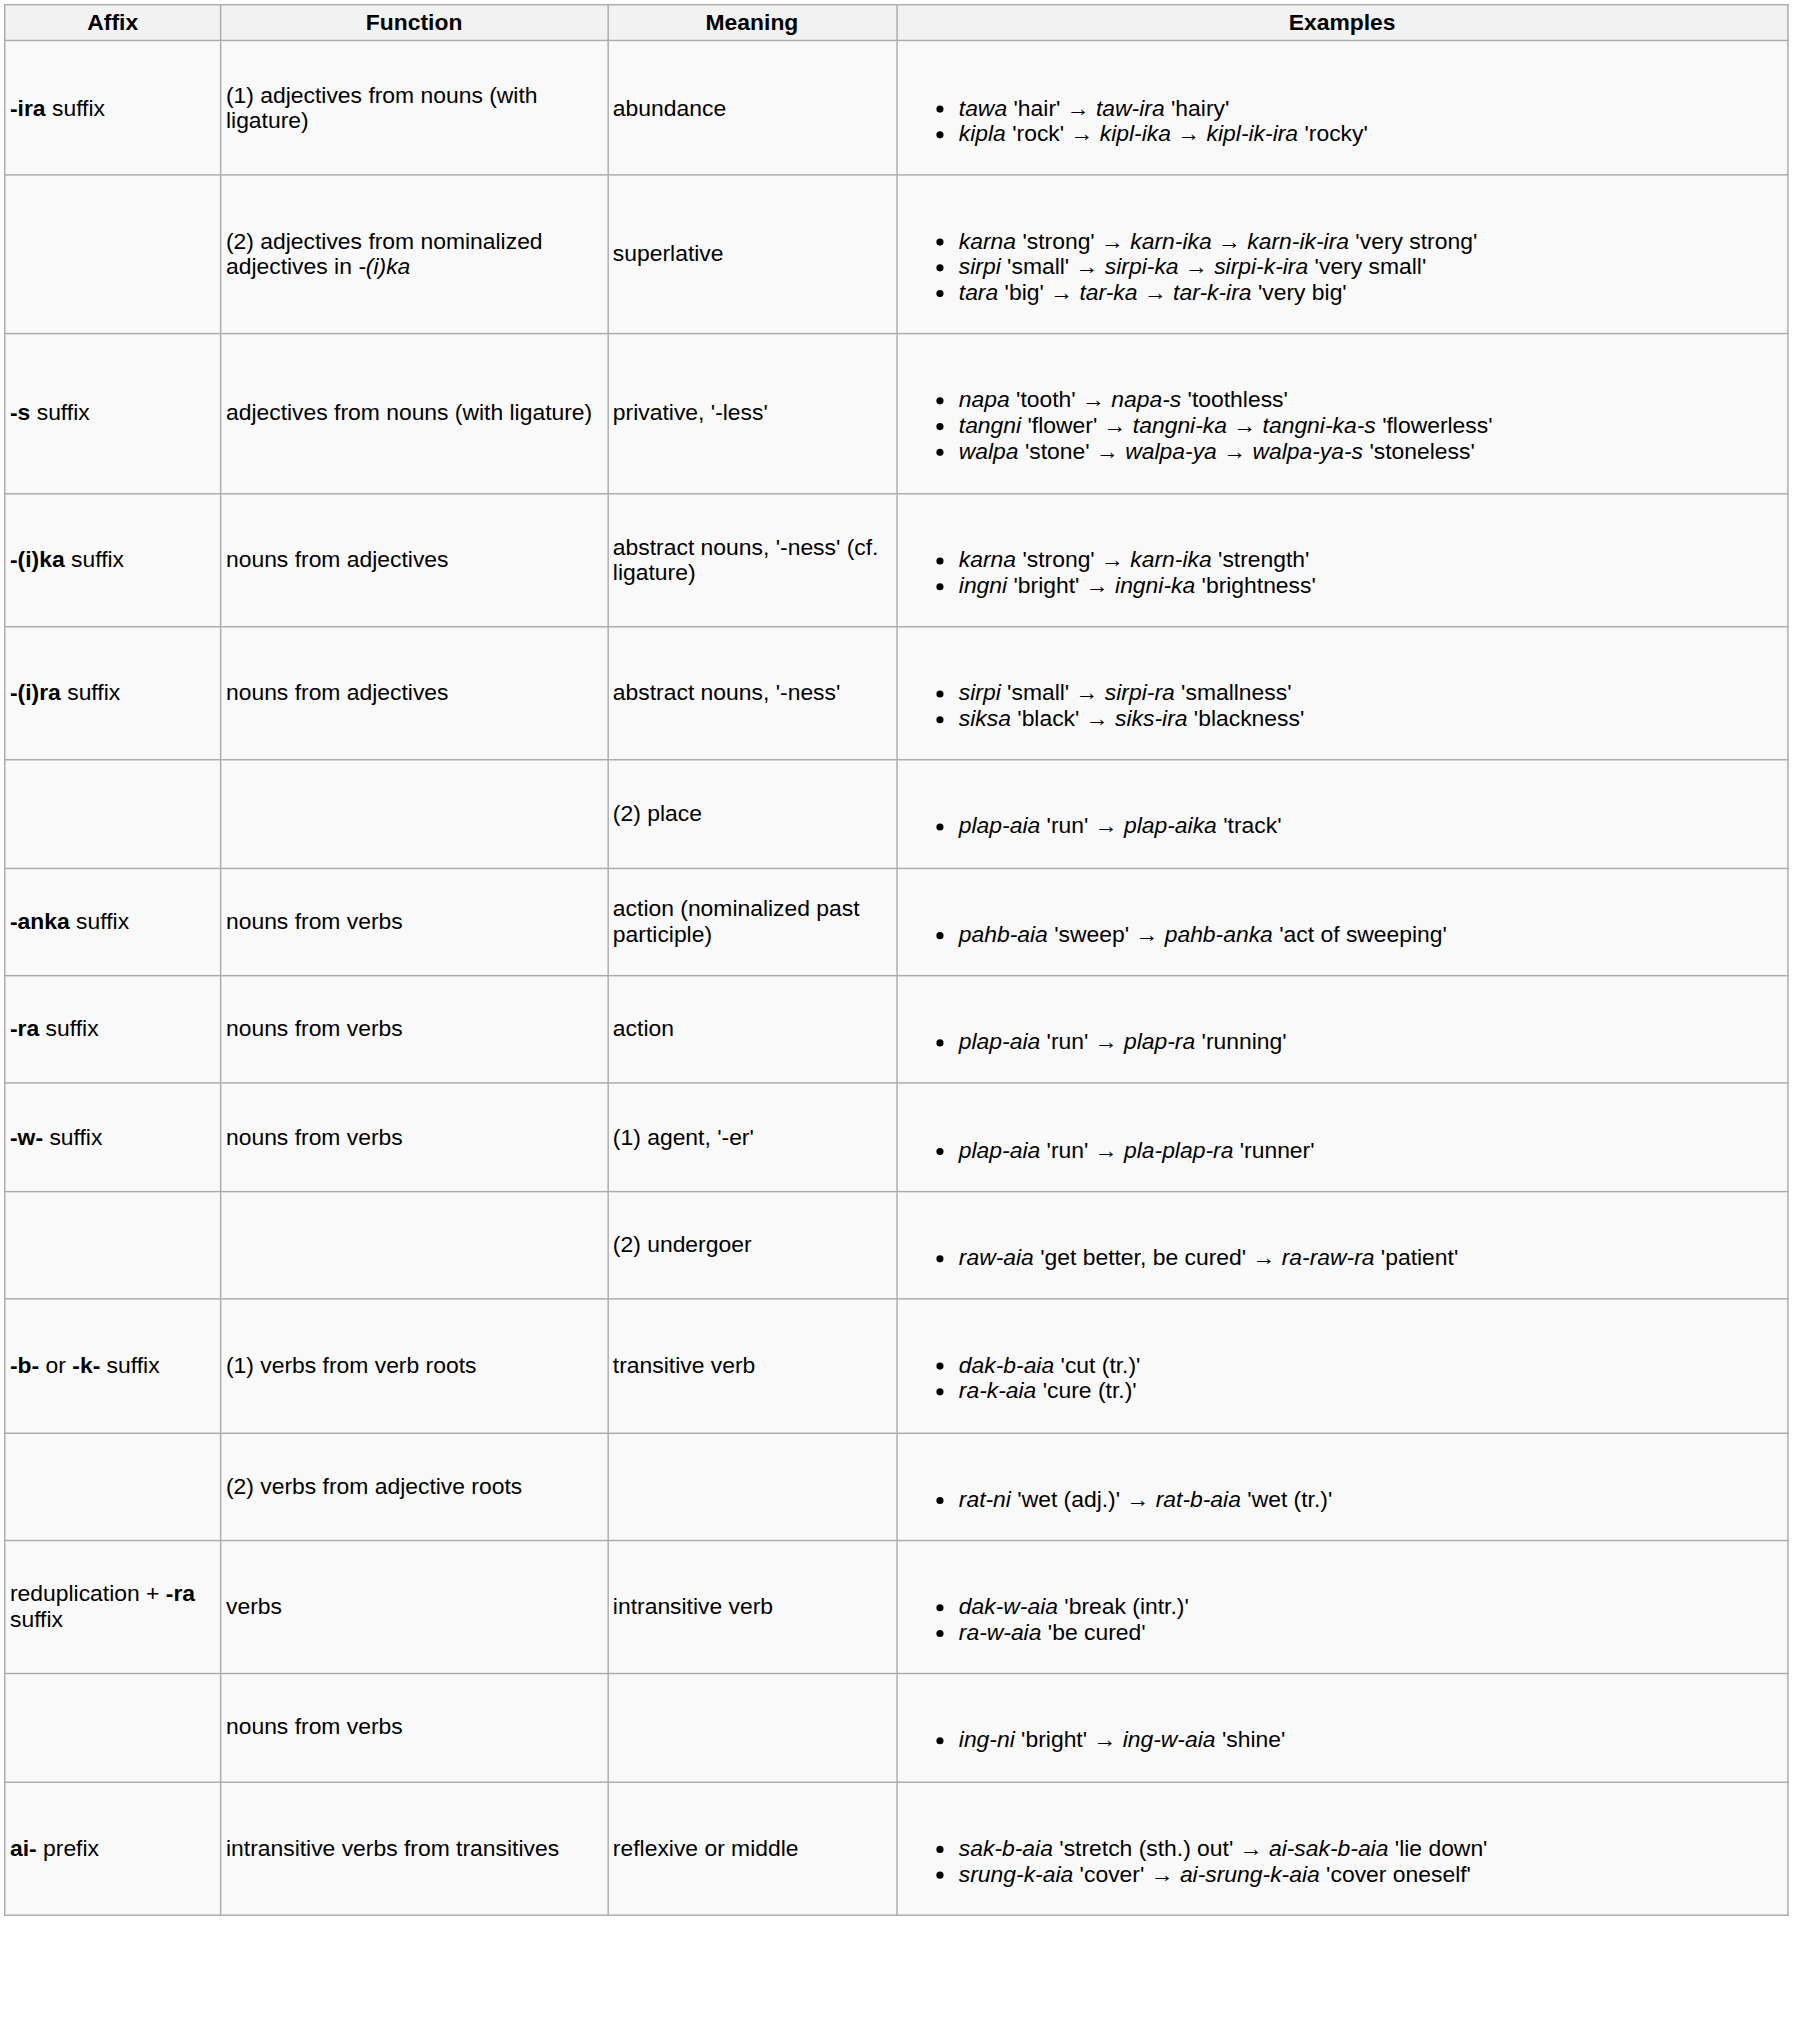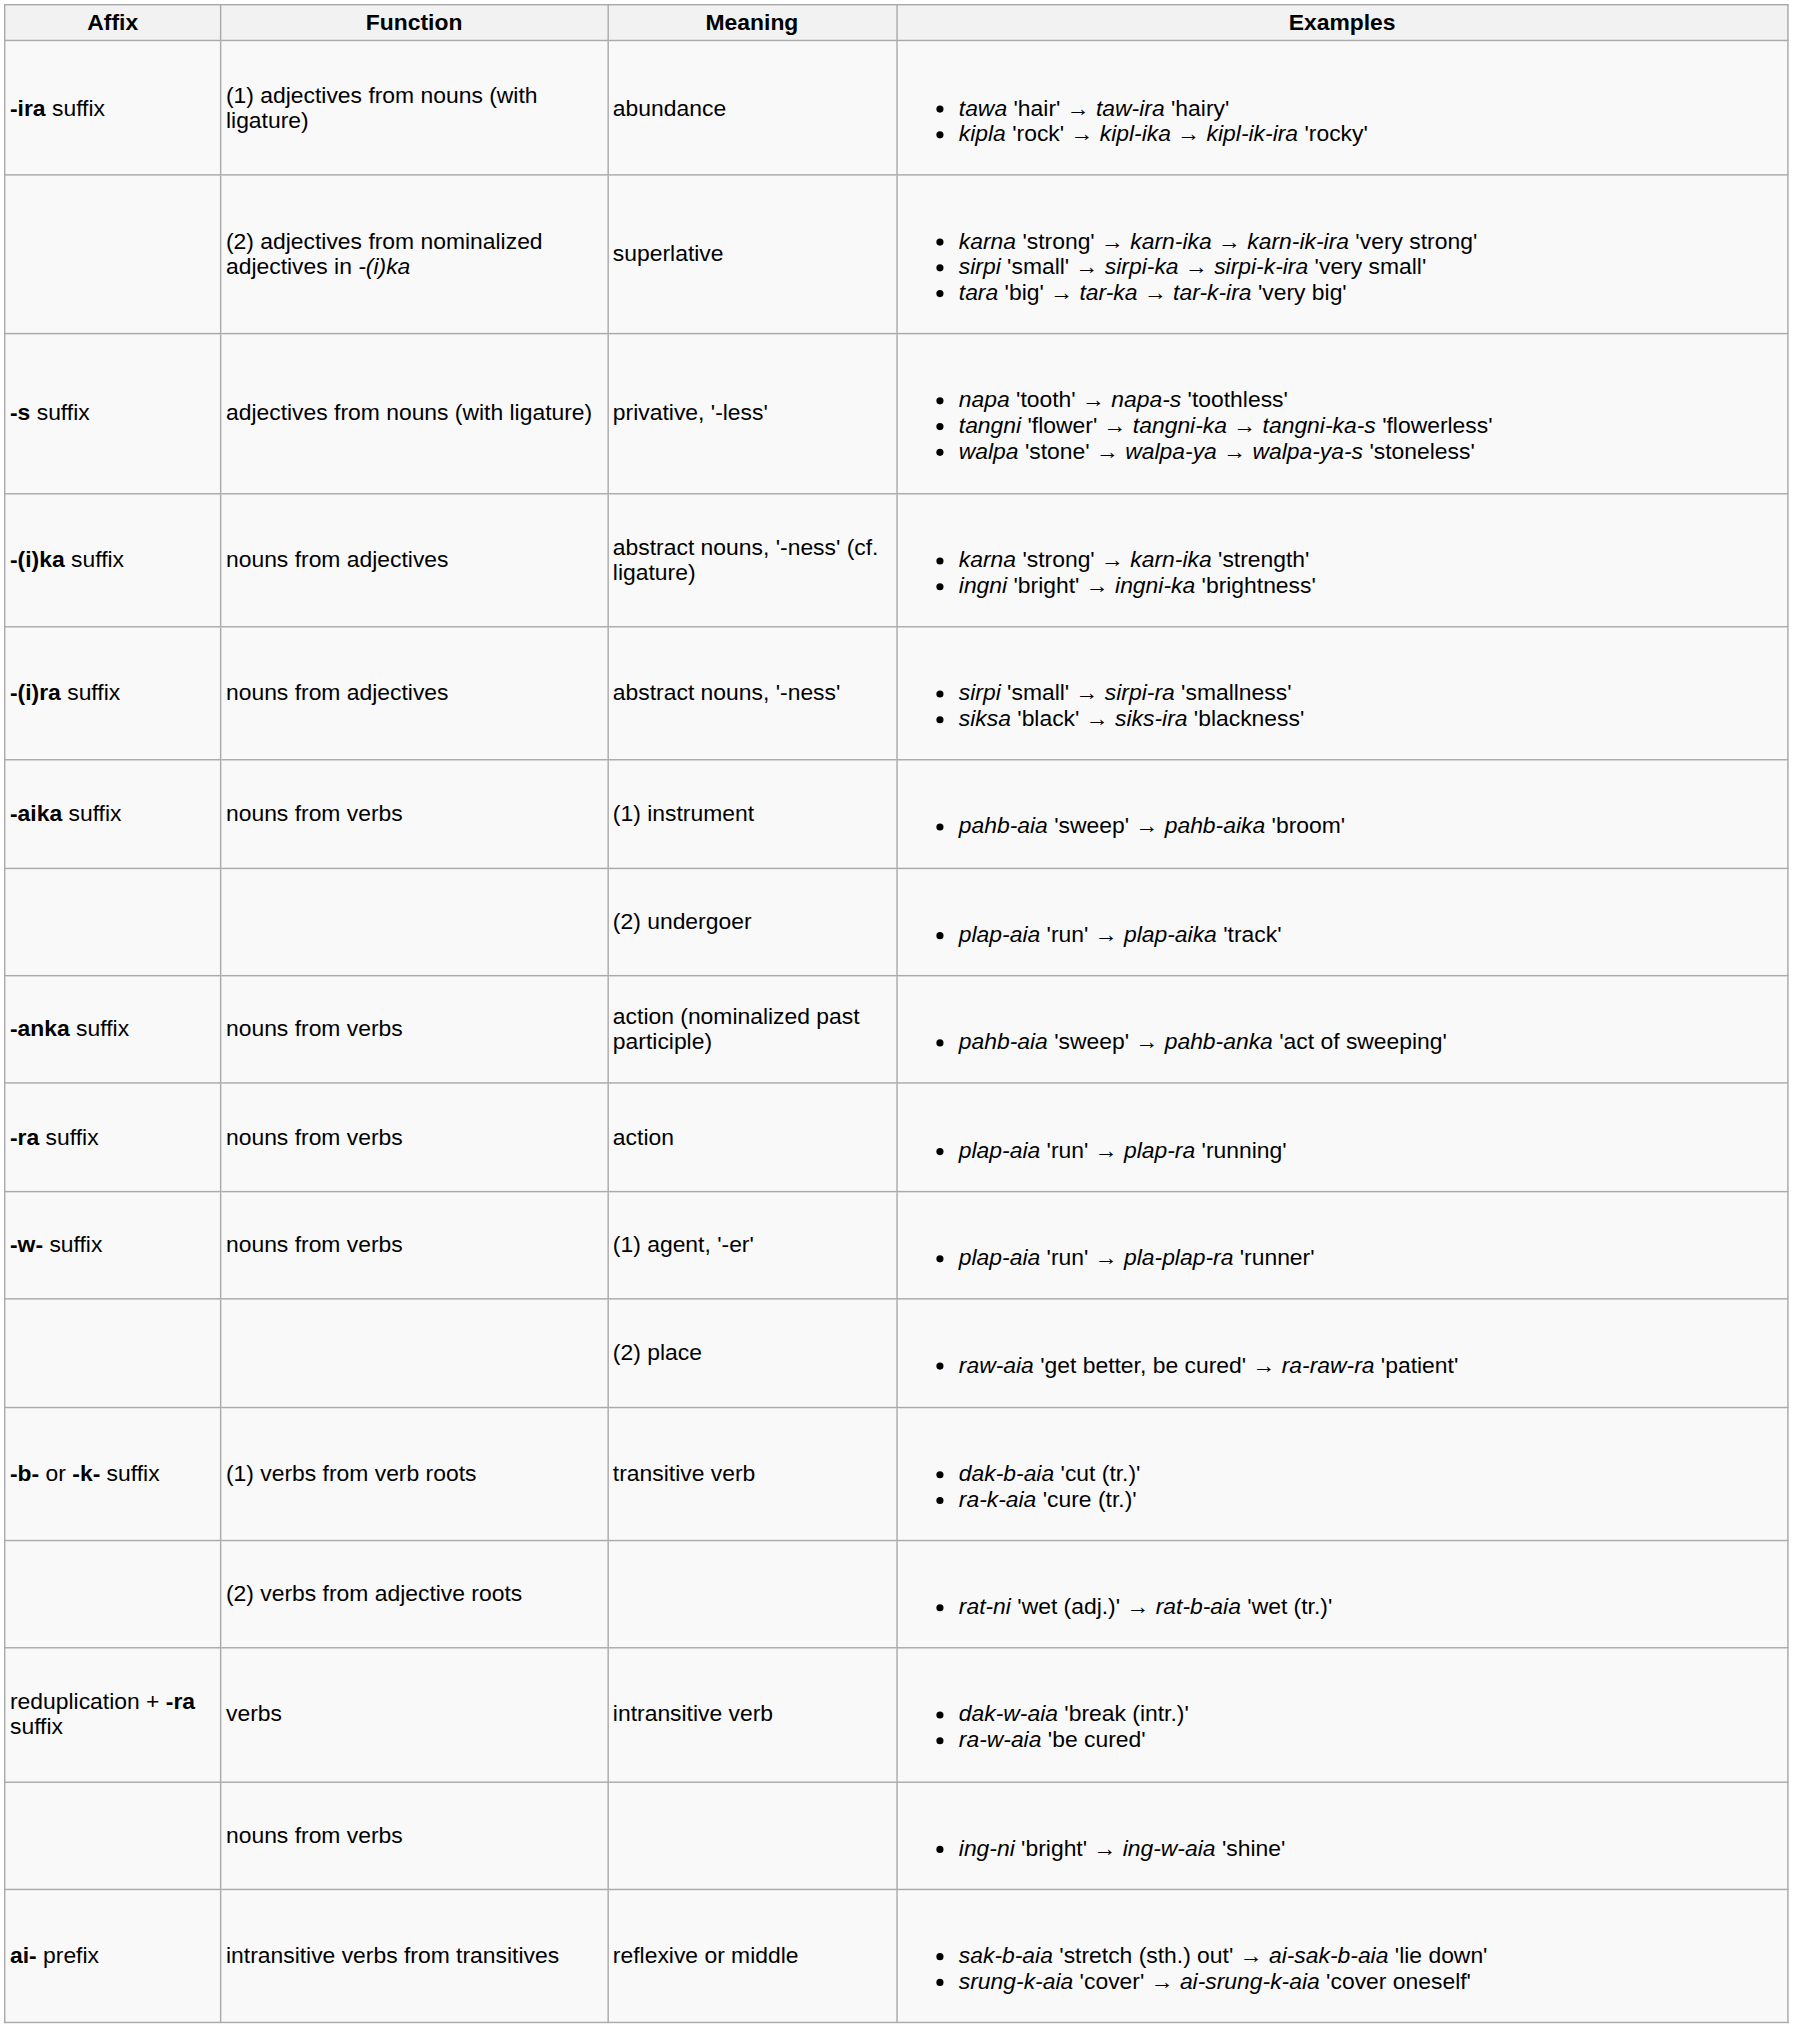+ row: -aika suffix | nouns from verbs | (1) instrument | pahb-aia 'sweep' → pahb-aika 'broom'
plap-aia 'run' → plap-aika 'track' | Meaning: (2) place -> (2) undergoer
raw-aia 'get better, be cured' → ra-raw-ra 'patient' | Meaning: (2) undergoer -> (2) place
